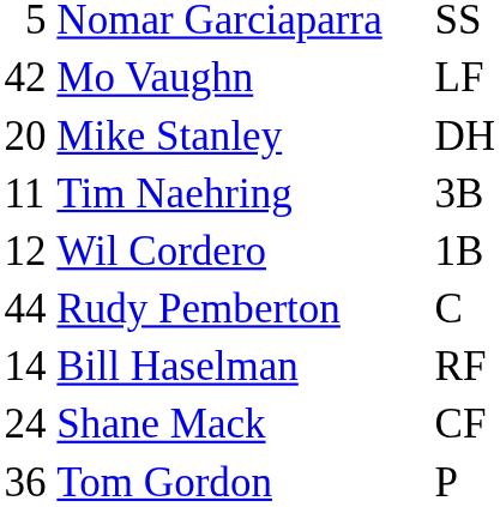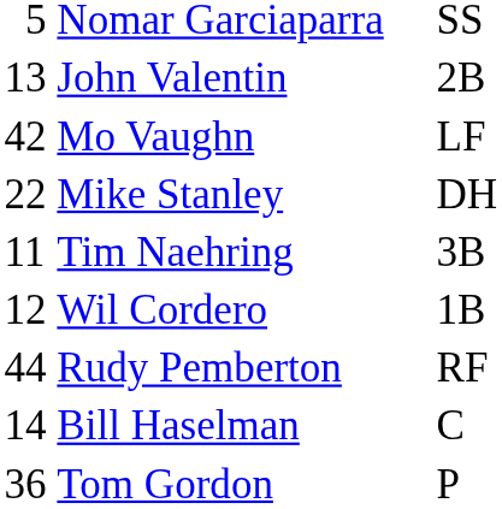+ row: 13 | John Valentin | 2B
Mike Stanley | column 1: 20 -> 22
Rudy Pemberton | column 3: C -> RF
Bill Haselman | column 3: RF -> C
- row: 24 | Shane Mack | CF
